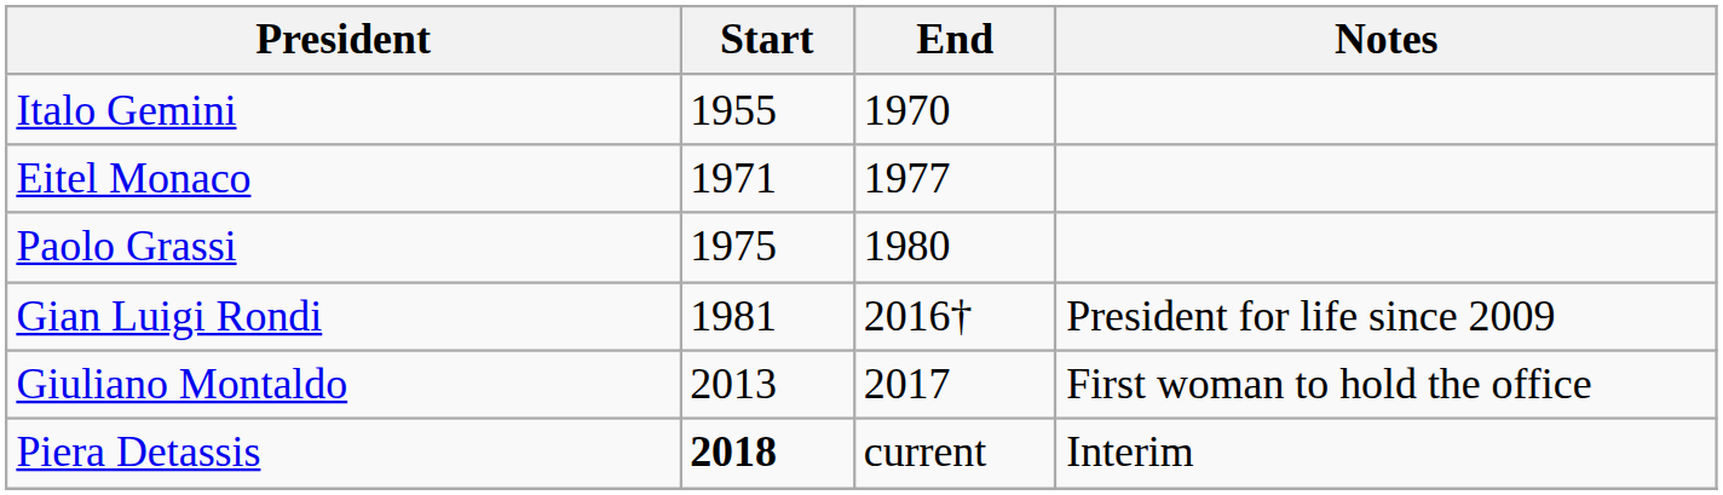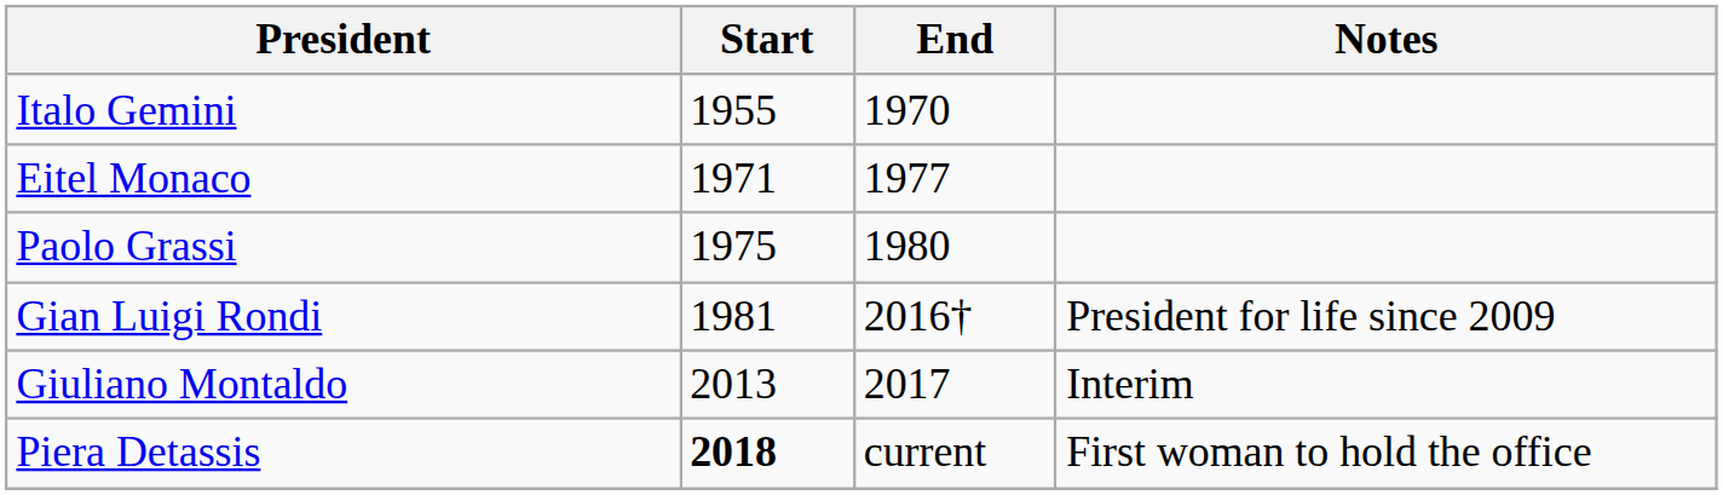Giuliano Montaldo | Notes: First woman to hold the office -> Interim
Piera Detassis | Notes: Interim -> First woman to hold the office
